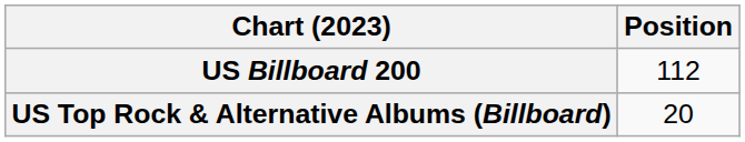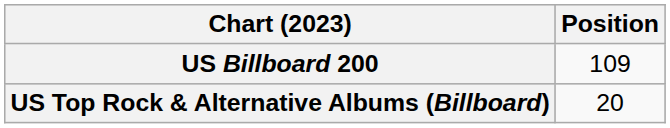US Billboard 200 | Position: 112 -> 109
